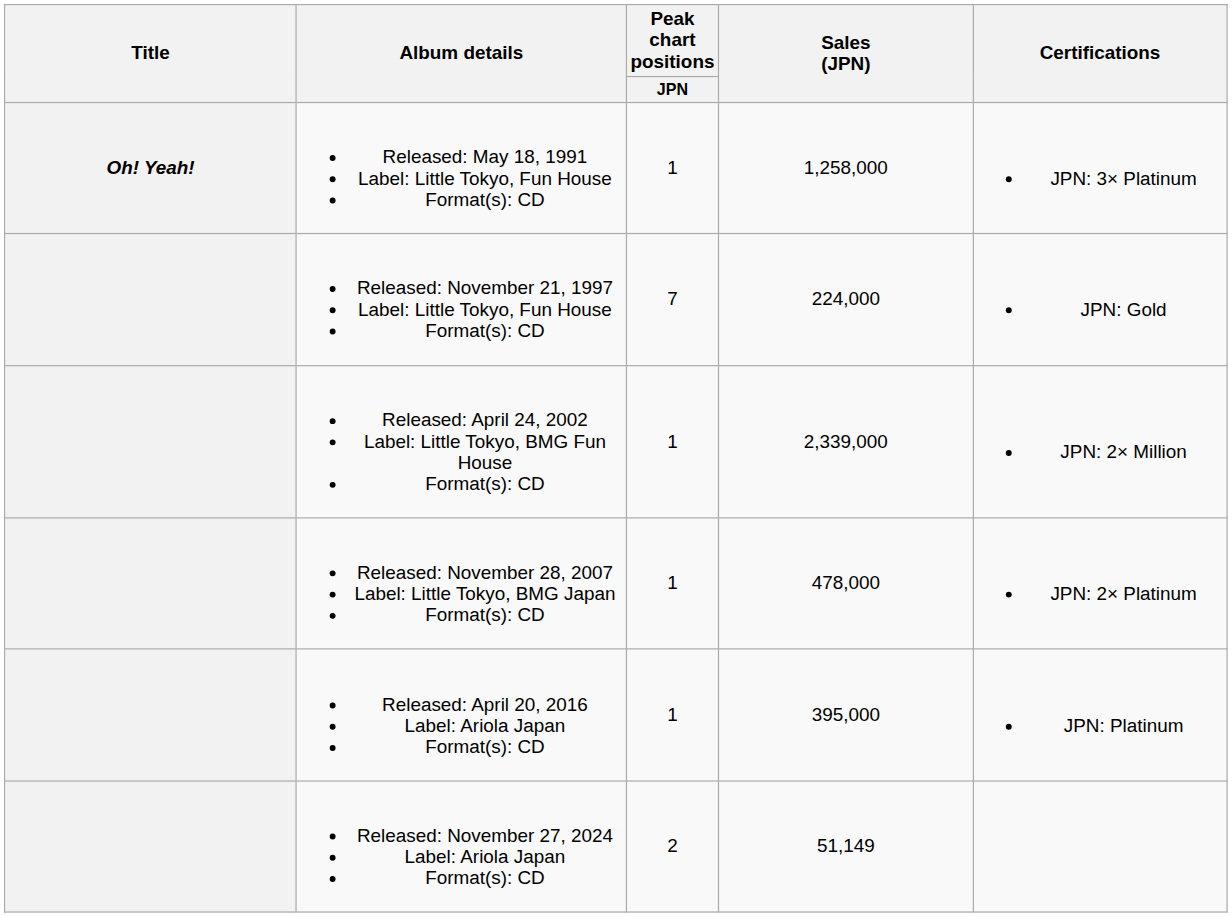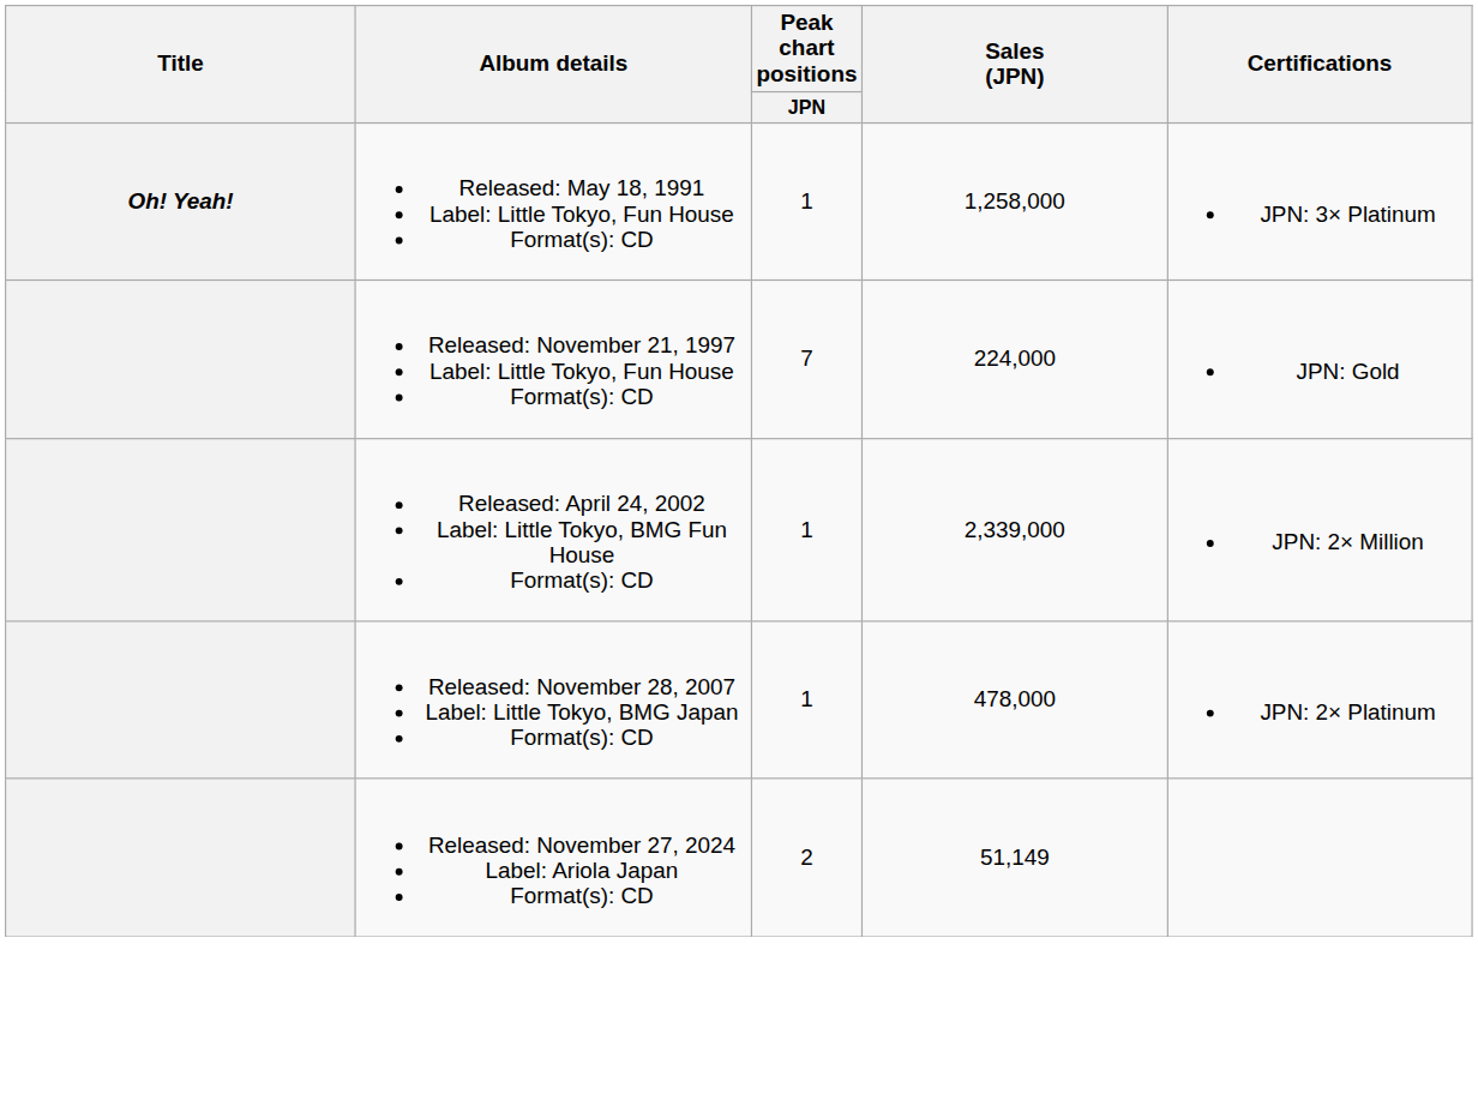- row: Released: April 20, 2016 Label: Ariola Japan Format(s): CD | 1 | 395,000 | JPN: Platinum
